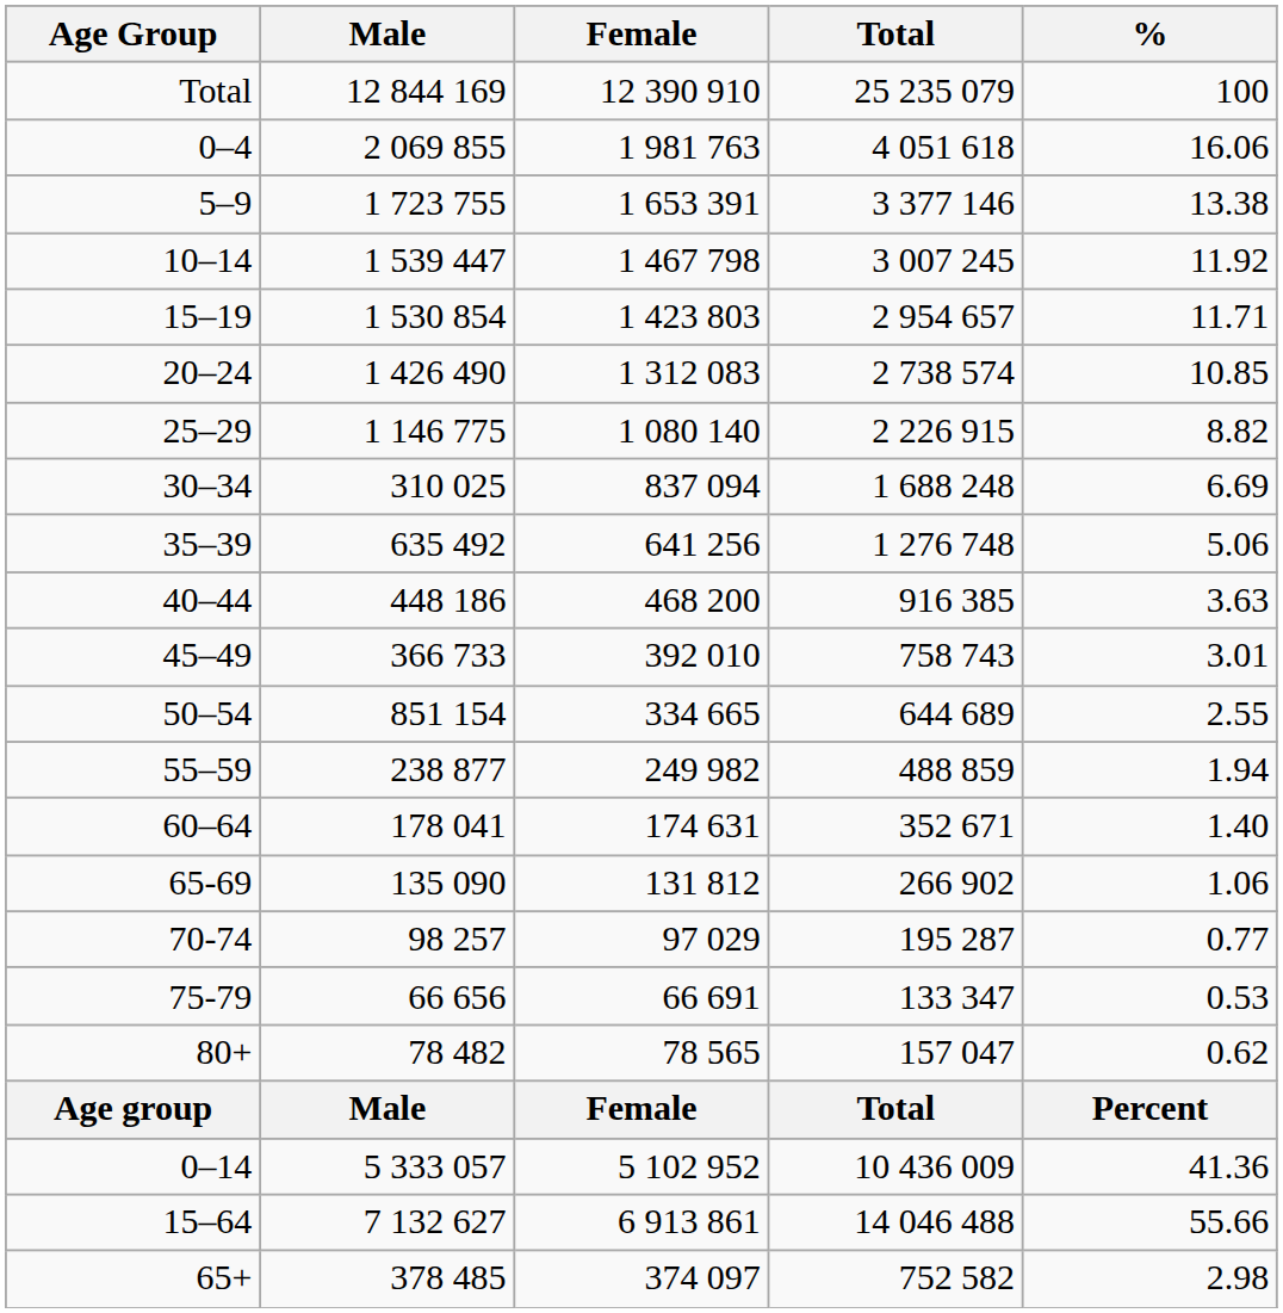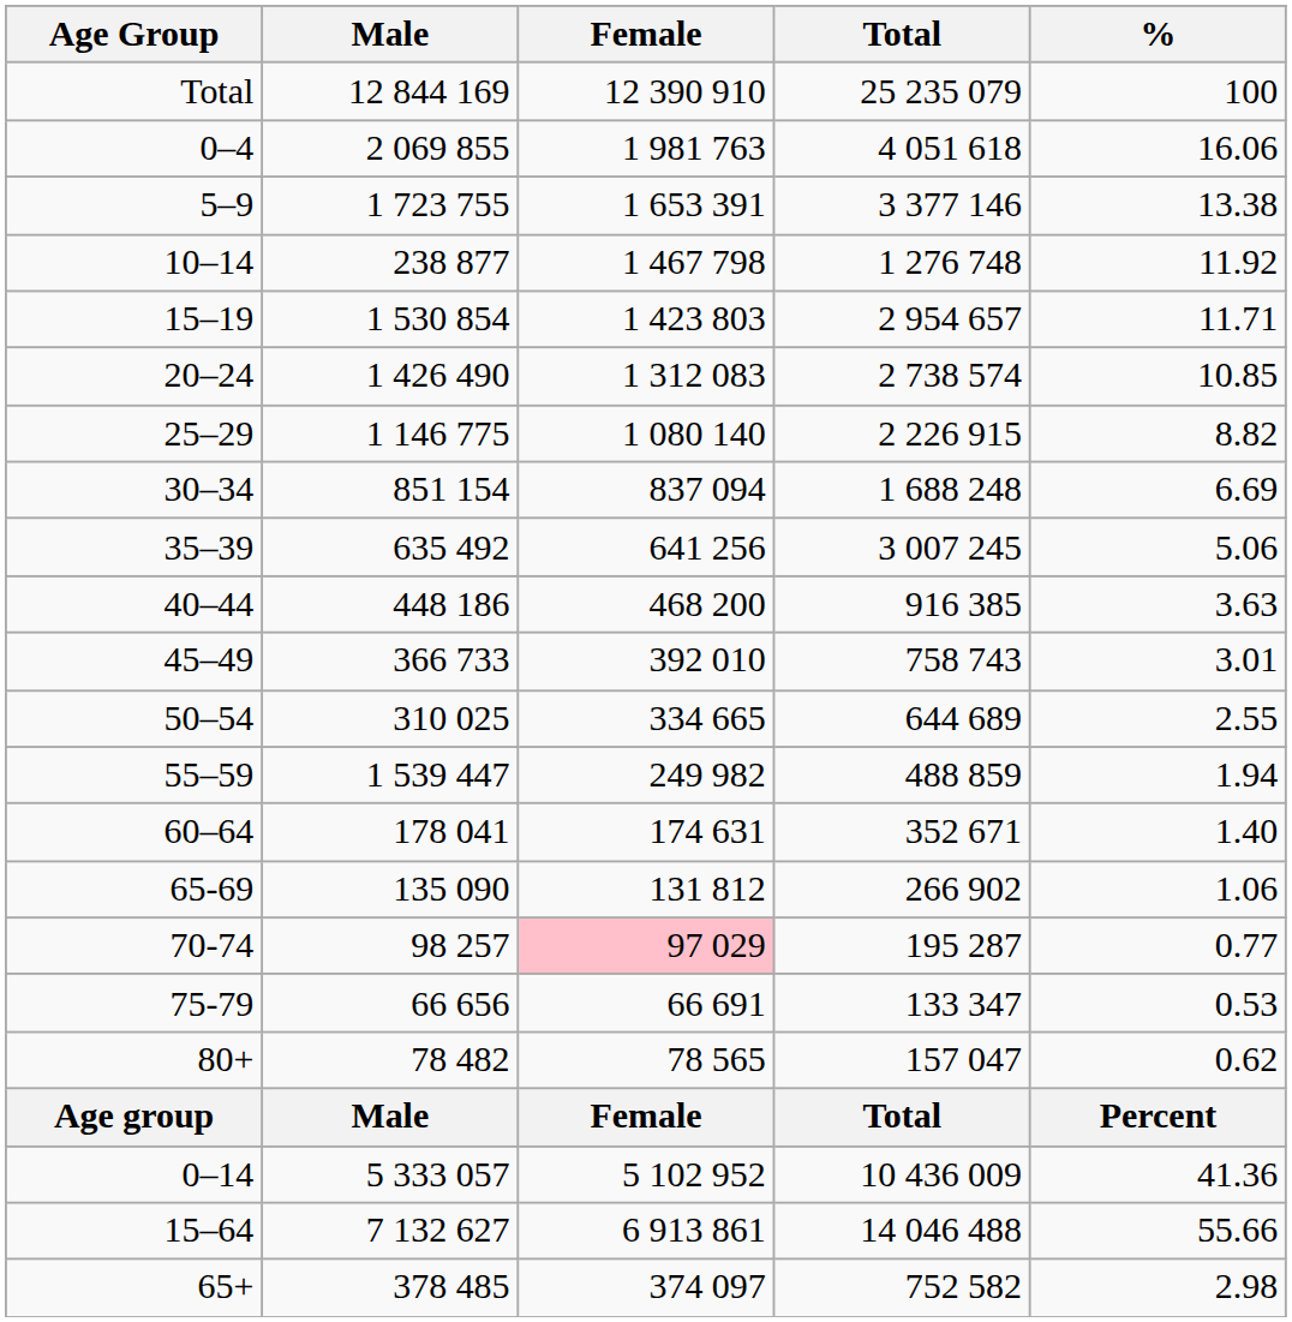10–14 | Male: 1 539 447 -> 238 877
10–14 | Total: 3 007 245 -> 1 276 748
30–34 | Male: 310 025 -> 851 154
35–39 | Total: 1 276 748 -> 3 007 245
50–54 | Male: 851 154 -> 310 025
55–59 | Male: 238 877 -> 1 539 447
70-74 | Female: no background -> pink background
